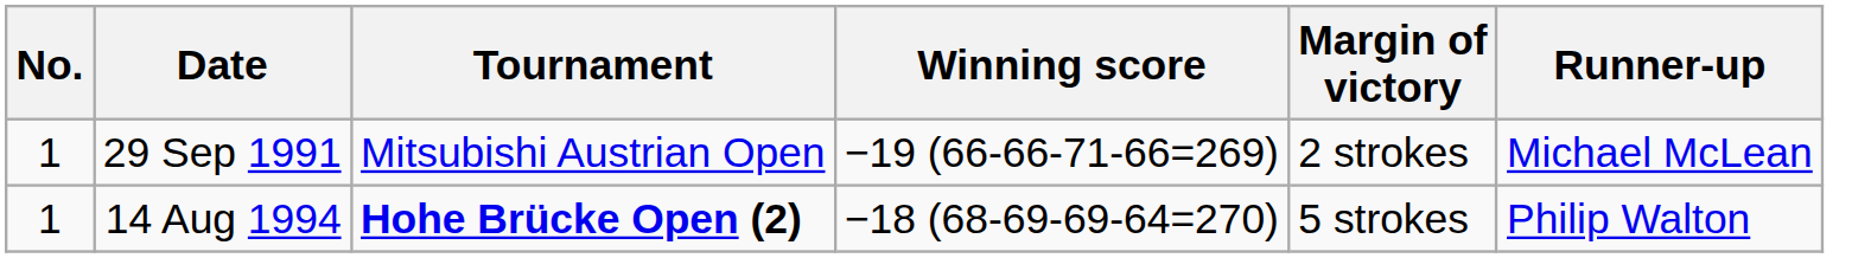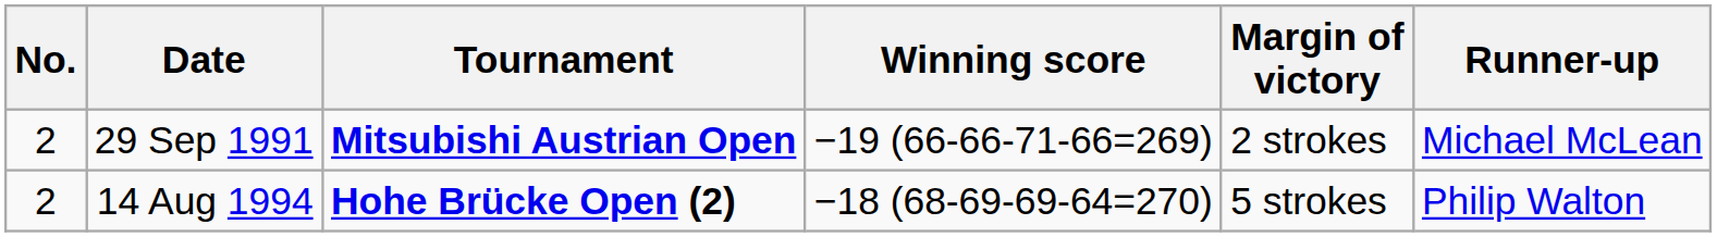29 Sep 1991 | No.: 1 -> 2
29 Sep 1991 | Tournament: normal -> bold
14 Aug 1994 | No.: 1 -> 2
